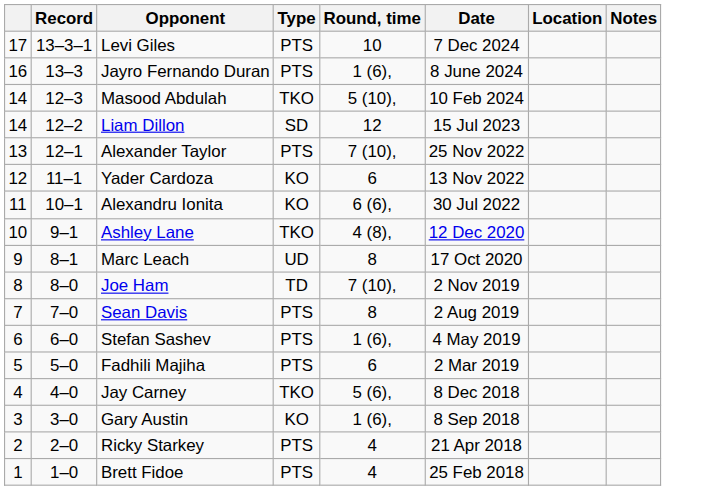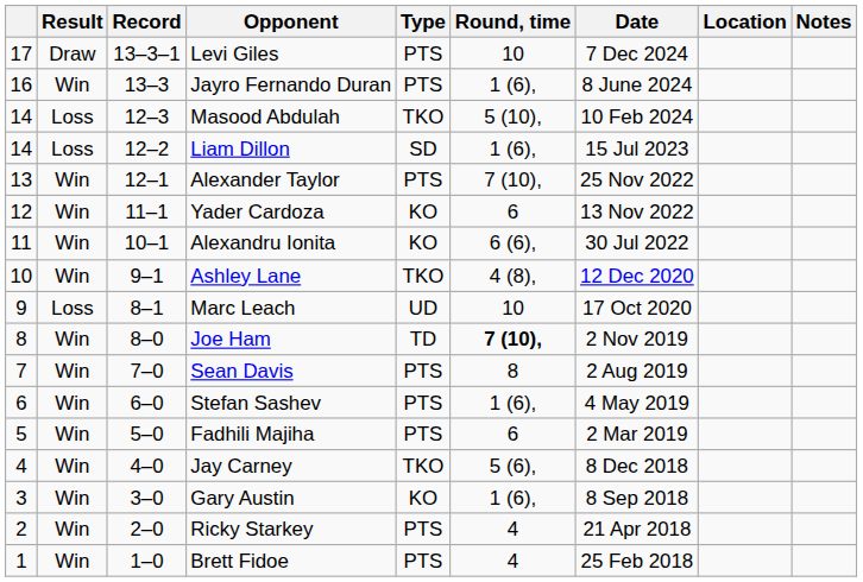+ column: Result | Draw | Win | Loss | Loss | Win | Win | Win | Win | Loss | Win | Win | Win | Win | Win | Win | Win | Win
Liam Dillon | Round, time: 12 -> 1 (6),
Marc Leach | Round, time: 8 -> 10
Joe Ham | Round, time: normal -> bold
